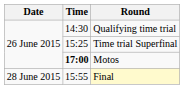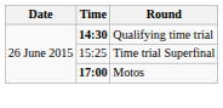Qualifying time trial | Time: normal -> bold
- row: 28 June 2015 | 15:55 | Final
